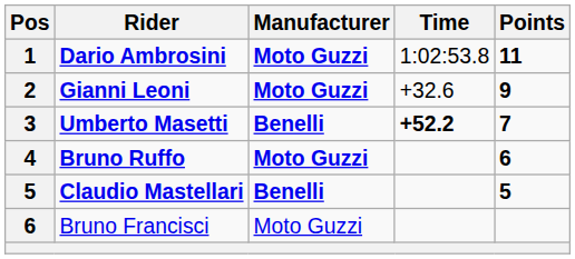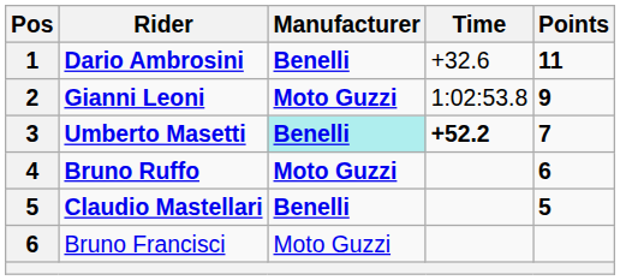Dario Ambrosini | Manufacturer: Moto Guzzi -> Benelli
Dario Ambrosini | Time: 1:02:53.8 -> +32.6
Gianni Leoni | Time: +32.6 -> 1:02:53.8
Umberto Masetti | Manufacturer: no background -> paleturquoise background
